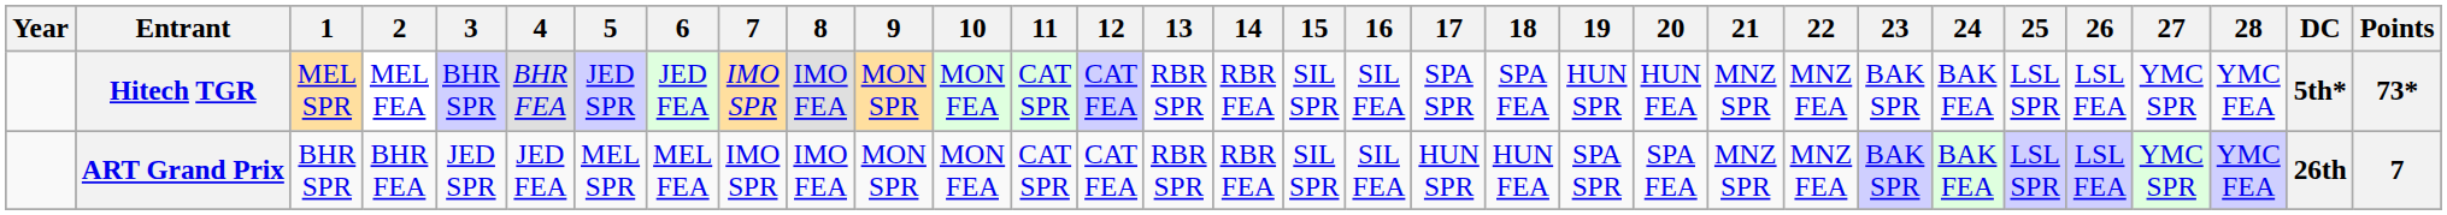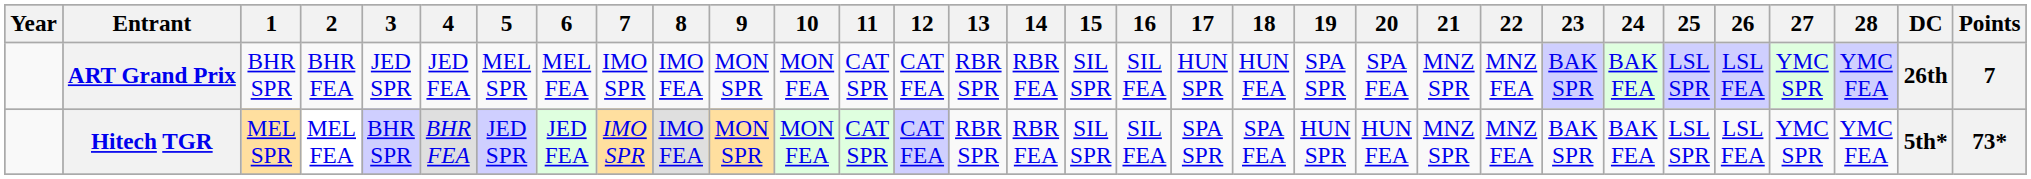rows swapped: ART Grand Prix <-> Hitech TGR
